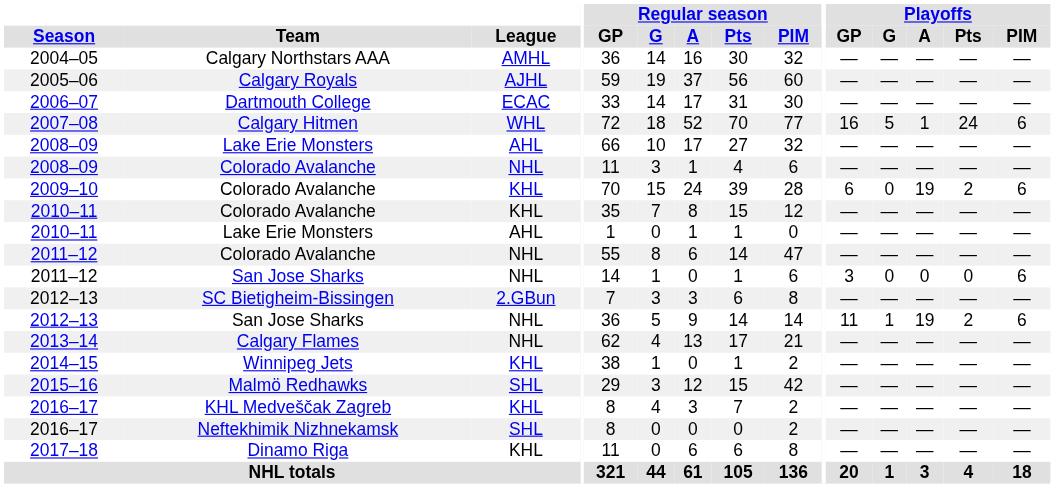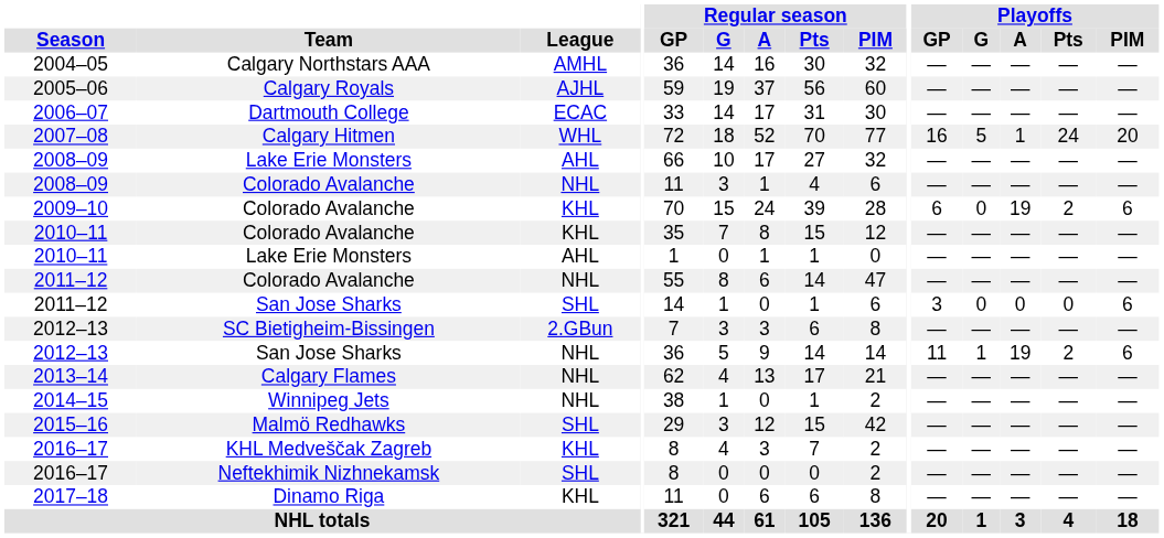2007–08 | Playoffs / PIM: 6 -> 20
2011–12 / San Jose Sharks | League: NHL -> SHL
2014–15 | League: KHL -> NHL
